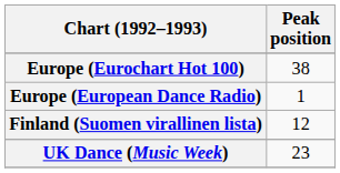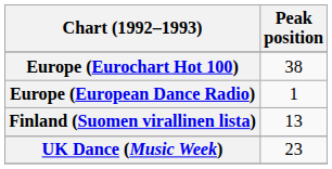Finland (Suomen virallinen lista) | Peak position: 12 -> 13
